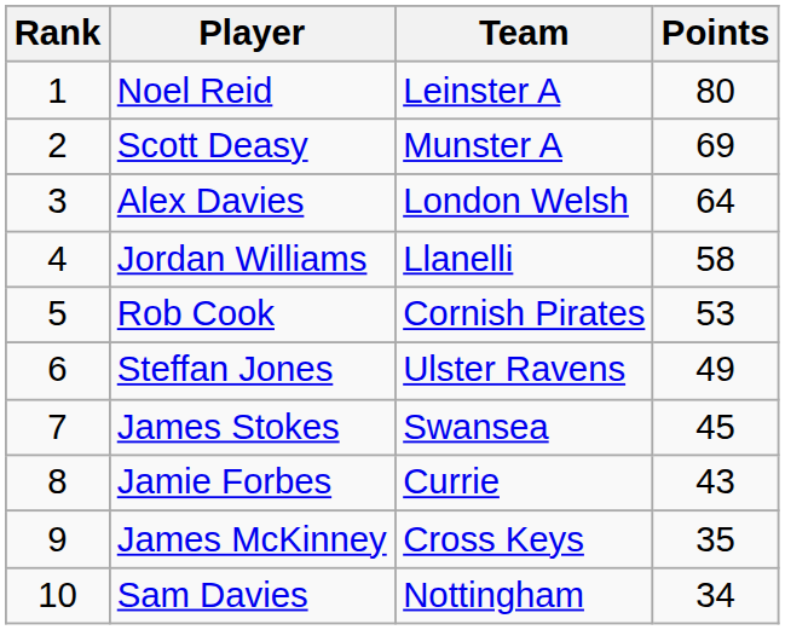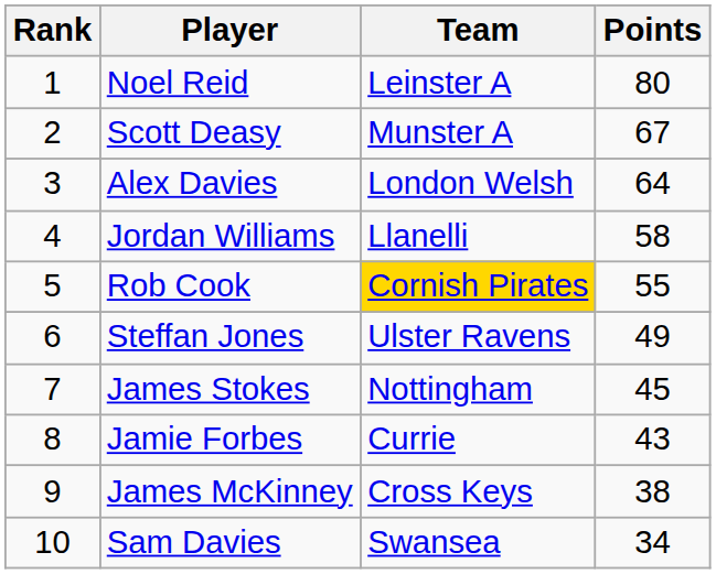Scott Deasy | Points: 69 -> 67
Rob Cook | Team: no background -> gold background
Rob Cook | Points: 53 -> 55
James Stokes | Team: Swansea -> Nottingham
James McKinney | Points: 35 -> 38
Sam Davies | Team: Nottingham -> Swansea
